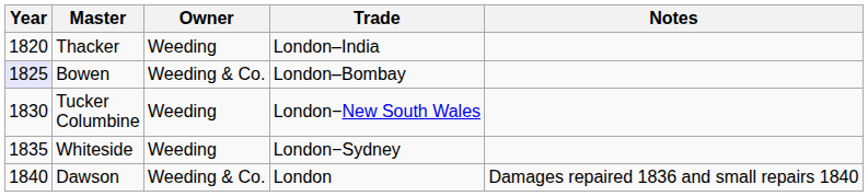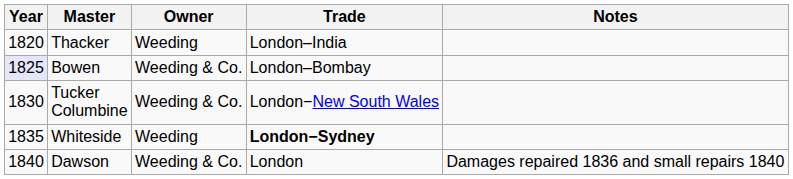Tucker Columbine | Owner: Weeding -> Weeding & Co.
Whiteside | Trade: normal -> bold
